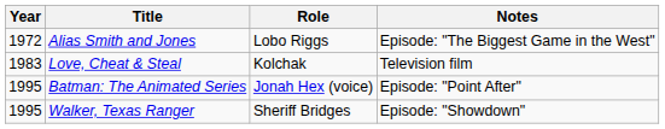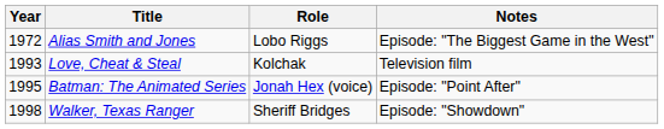Love, Cheat & Steal | Year: 1983 -> 1993
Walker, Texas Ranger | Year: 1995 -> 1998
